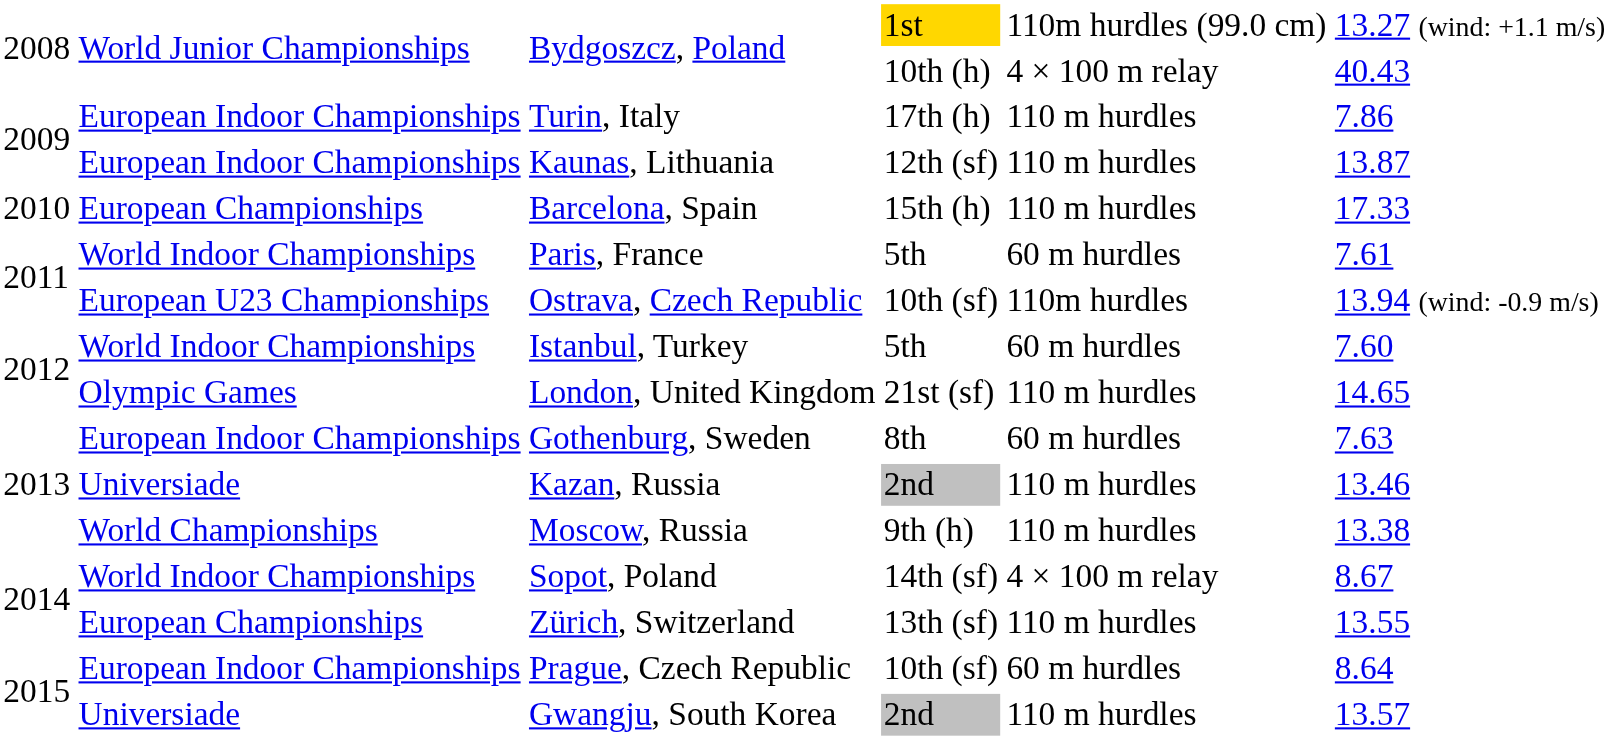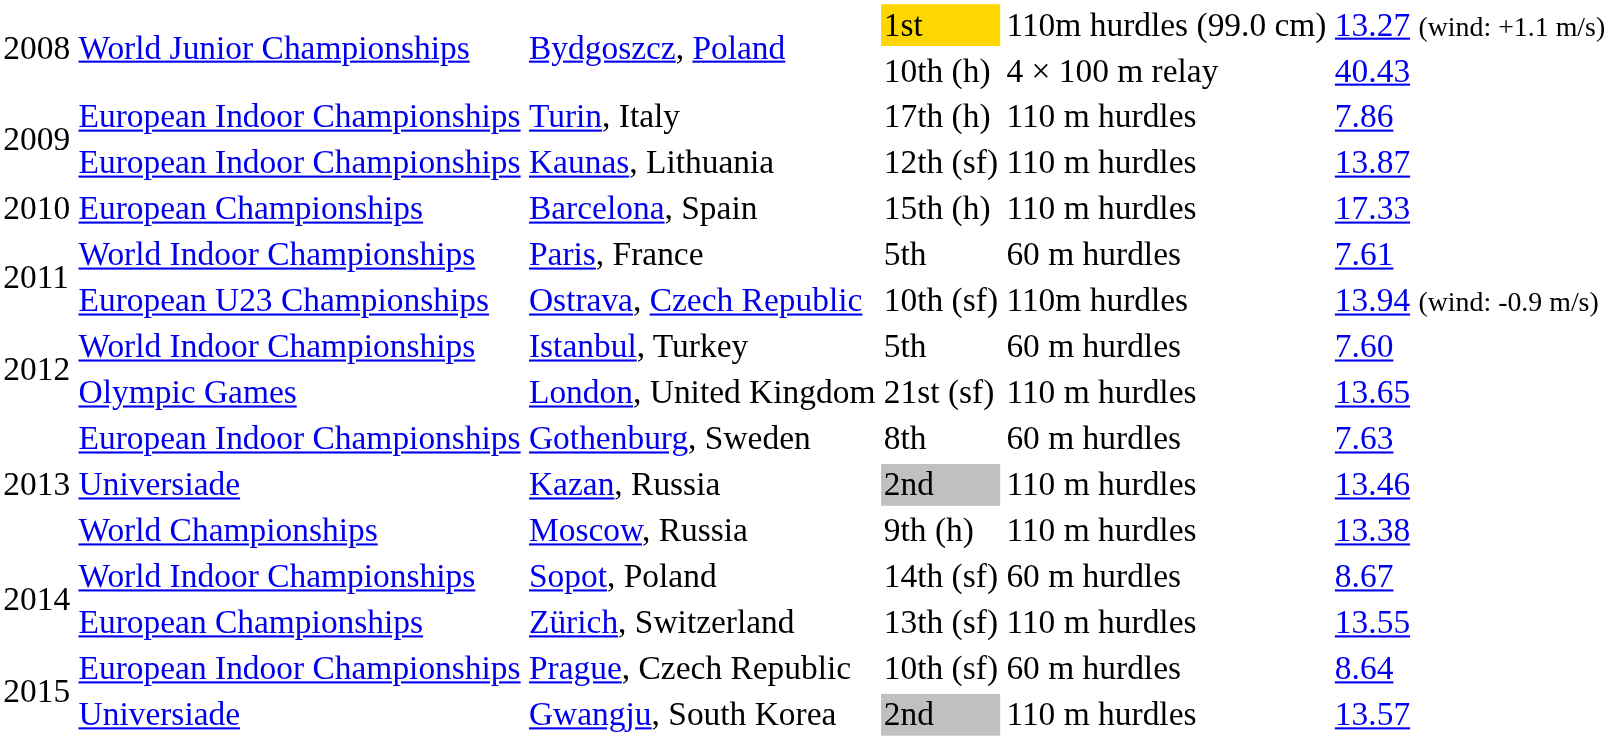London, United Kingdom | column 6: 14.65 -> 13.65
Sopot, Poland | column 5: 4 × 100 m relay -> 60 m hurdles
